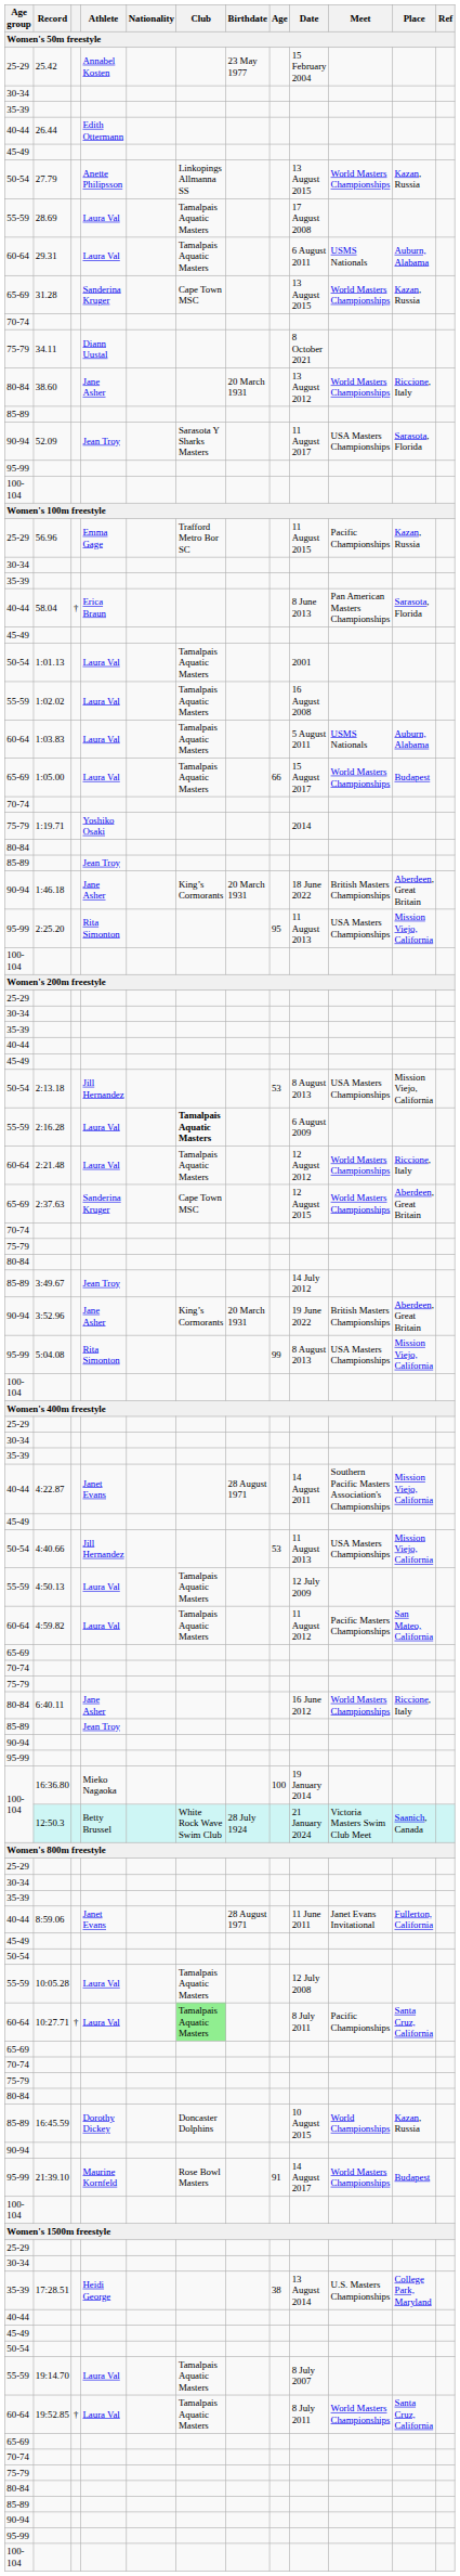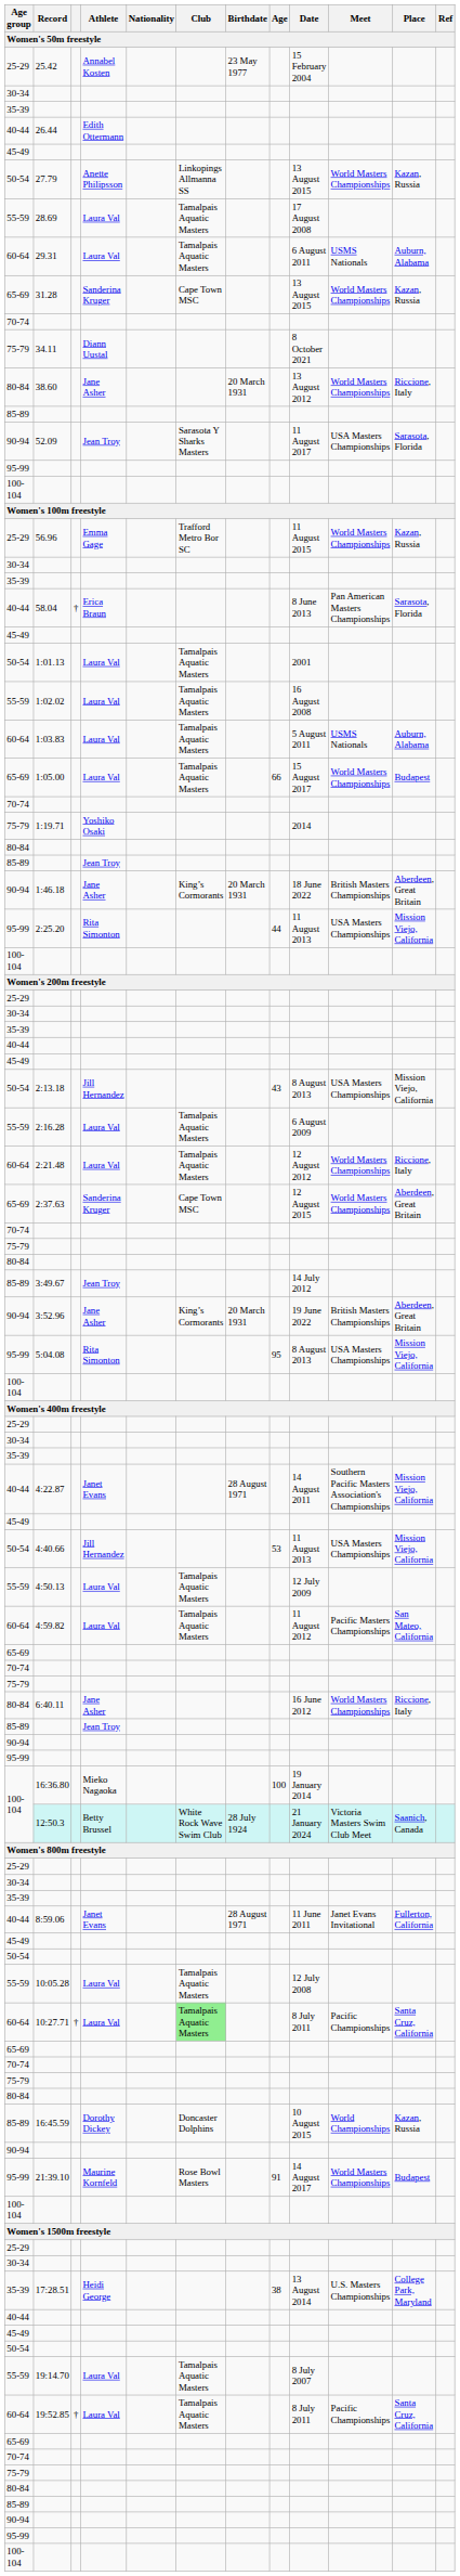56.96 | Meet: Pacific Championships -> World Masters Championships
2:25.20 | Age: 95 -> 44
2:13.18 | Age: 53 -> 43
2:16.28 | Club: bold -> normal
5:04.08 | Age: 99 -> 95
19:52.85 | Meet: World Masters Championships -> Pacific Championships
